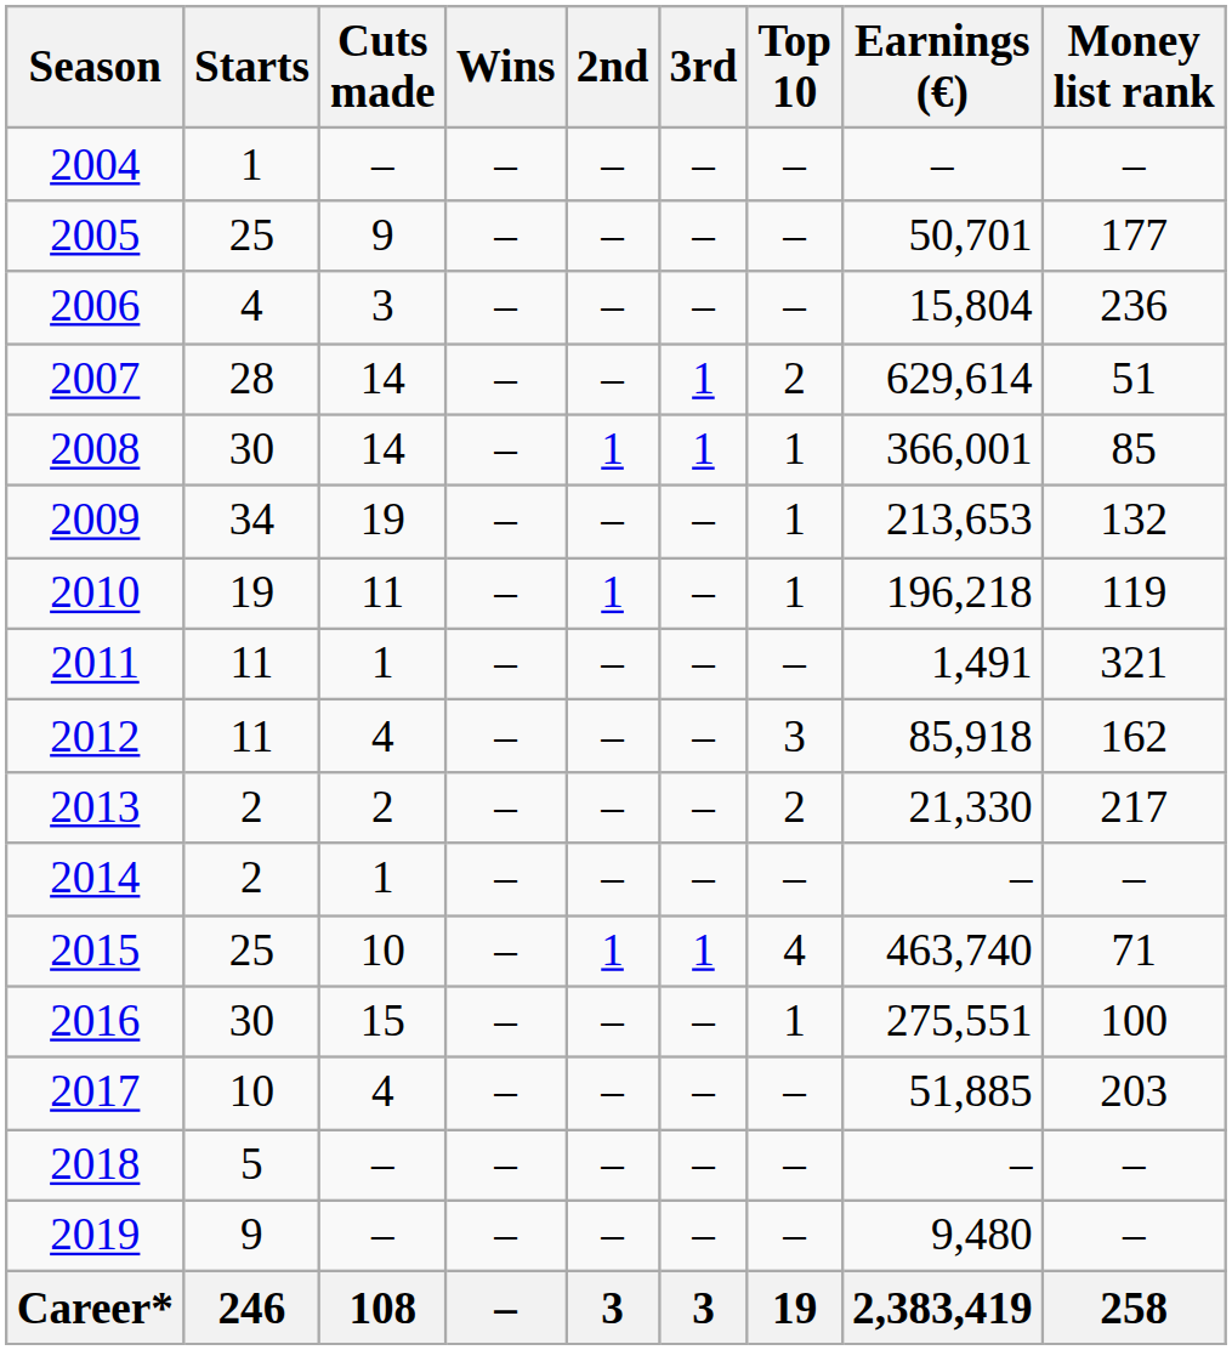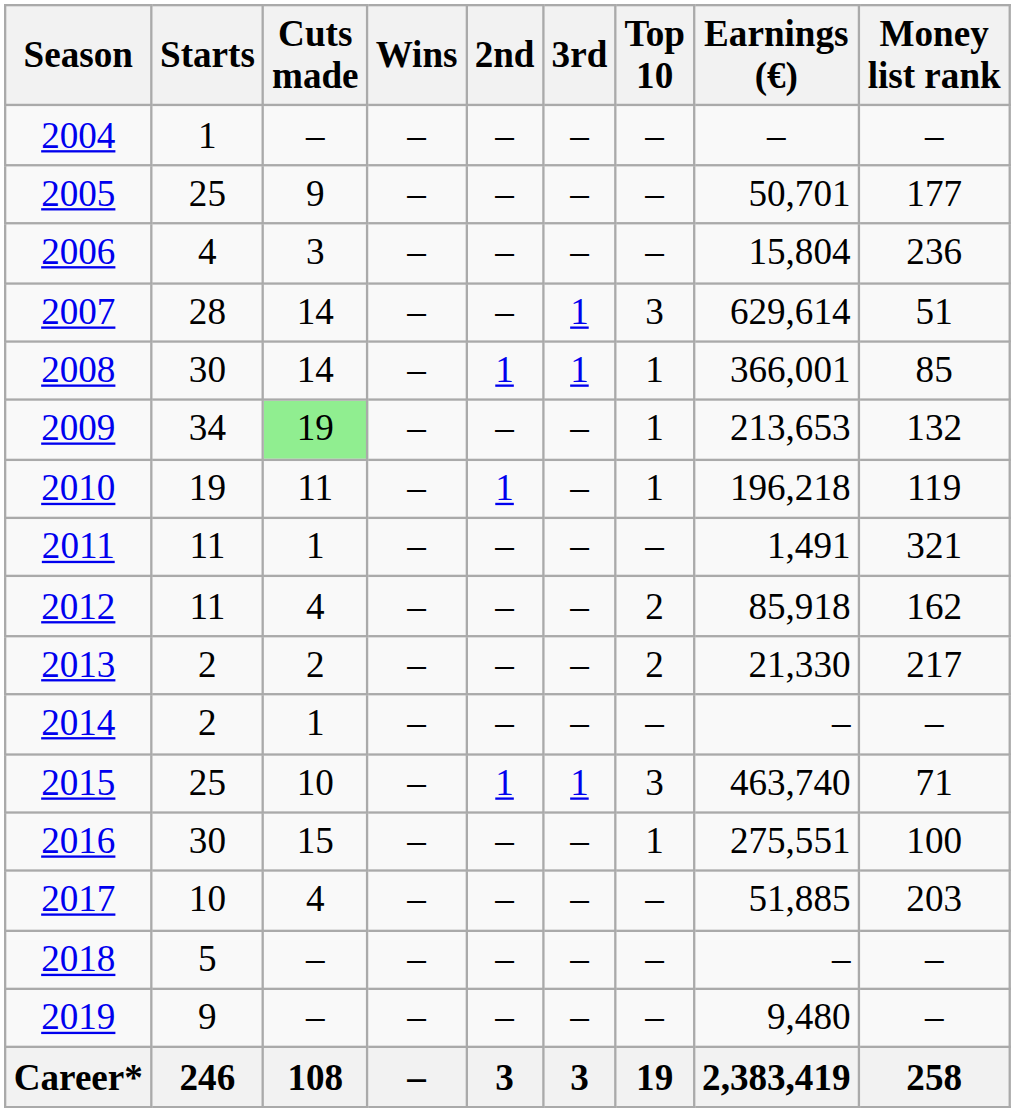2007 | Top 10: 2 -> 3
2009 | Cuts made: no background -> lightgreen background
2012 | Top 10: 3 -> 2
2015 | Top 10: 4 -> 3
